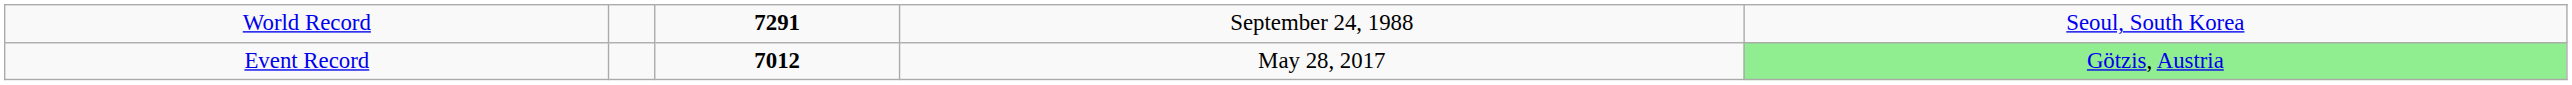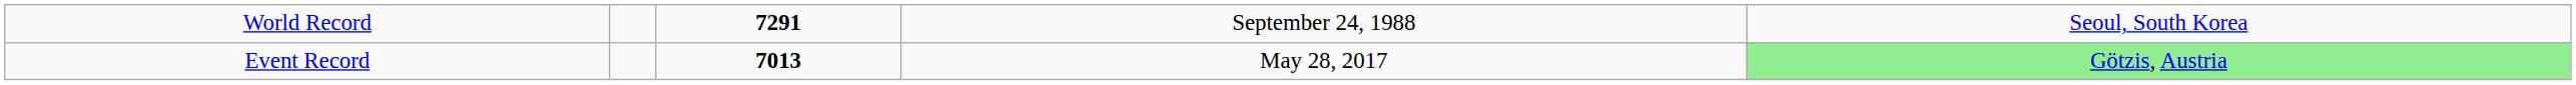Event Record | column 3: 7012 -> 7013
